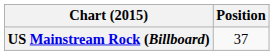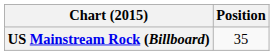US Mainstream Rock (Billboard) | Position: 37 -> 35
